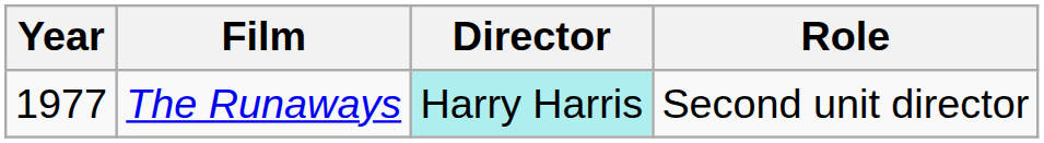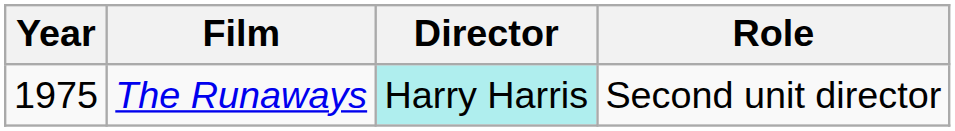The Runaways | Year: 1977 -> 1975
